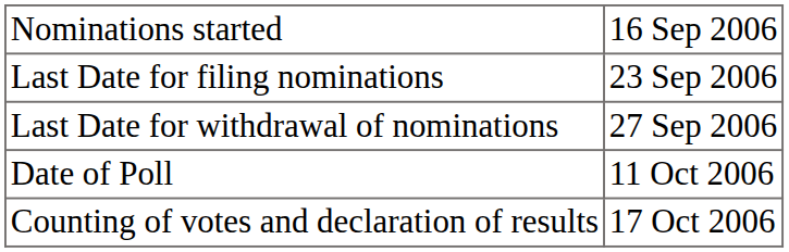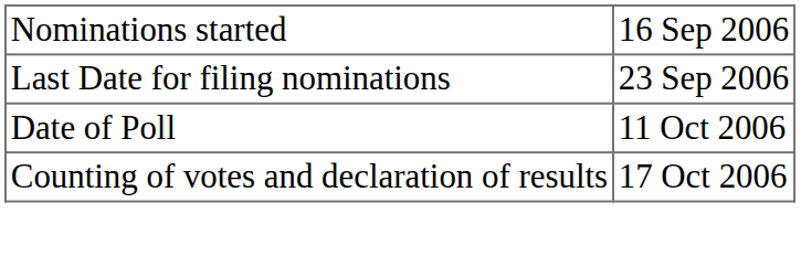- row: Last Date for withdrawal of nominations | 27 Sep 2006
